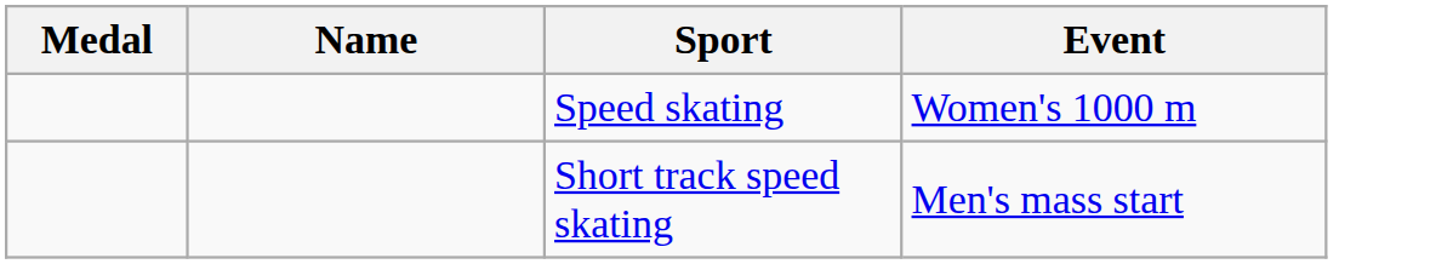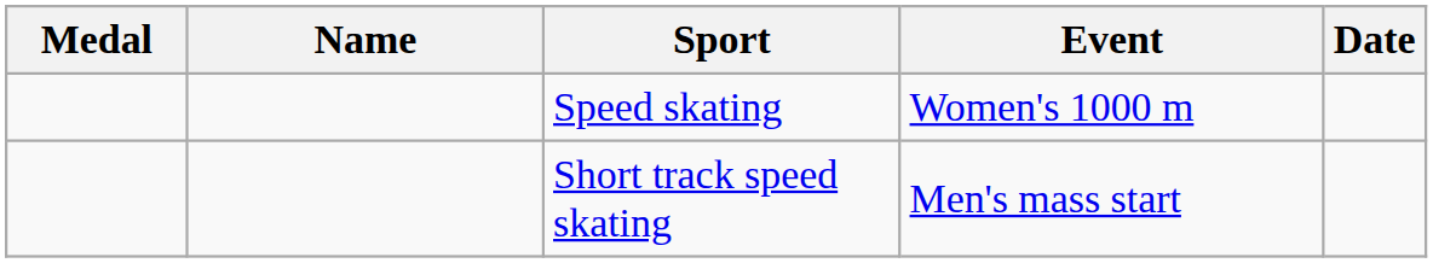+ column: Date
